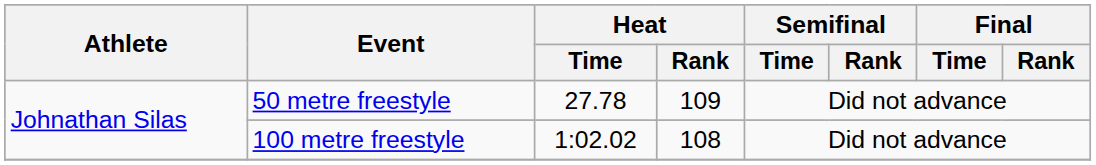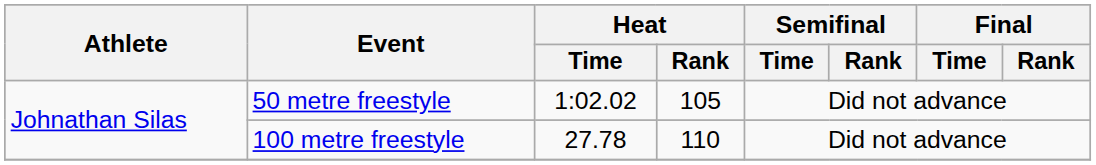50 metre freestyle | Heat / Time: 27.78 -> 1:02.02
50 metre freestyle | Heat / Rank: 109 -> 105
100 metre freestyle | Heat / Time: 1:02.02 -> 27.78
100 metre freestyle | Heat / Rank: 108 -> 110
